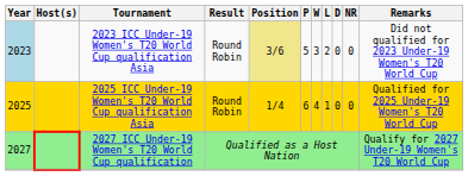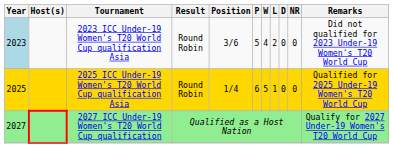2023 ICC Under-19 Women's T20 World Cup qualification Asia | Position: khaki background -> no background
2023 ICC Under-19 Women's T20 World Cup qualification Asia | W: 3 -> 4
2025 ICC Under-19 Women's T20 World Cup qualification Asia | W: 4 -> 5
